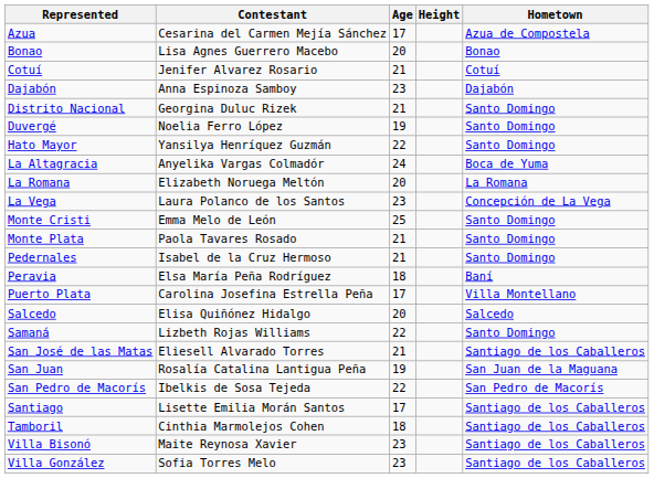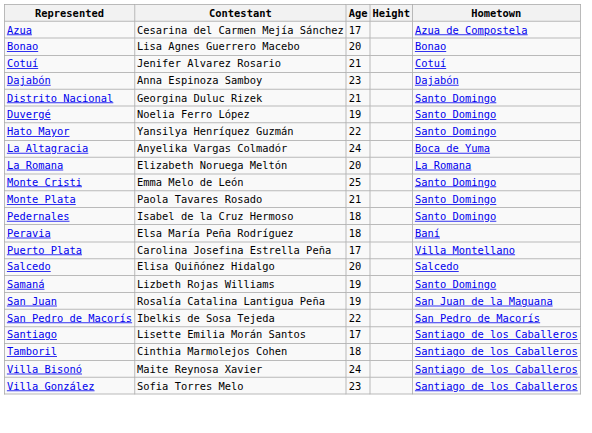- row: La Vega | Laura Polanco de los Santos | 23 | Concepción de La Vega
Pedernales | Age: 21 -> 18
Samaná | Age: 22 -> 19
- row: San José de las Matas | Eliesell Alvarado Torres | 21 | Santiago de los Caballeros
Villa Bisonó | Age: 23 -> 24
